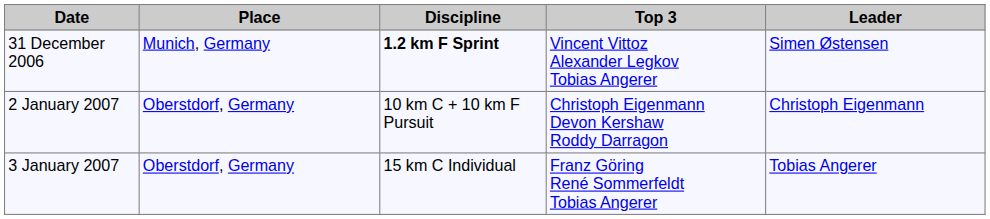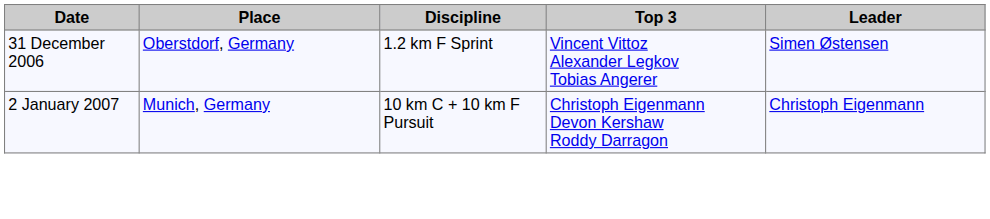31 December 2006 | Place: Munich, Germany -> Oberstdorf, Germany
31 December 2006 | Discipline: bold -> normal
2 January 2007 | Place: Oberstdorf, Germany -> Munich, Germany
- row: 3 January 2007 | Oberstdorf, Germany | 15 km C Individual | Franz Göring René Sommerfeldt Tobias Angerer | Tobias Angerer
